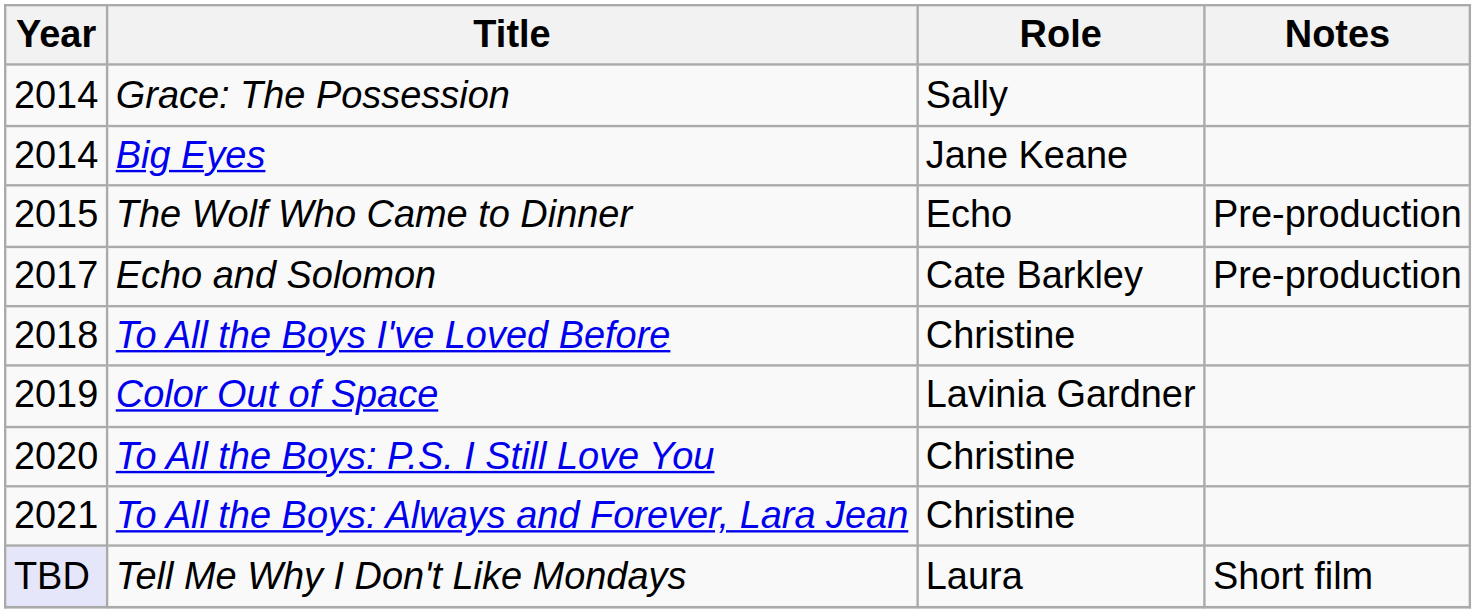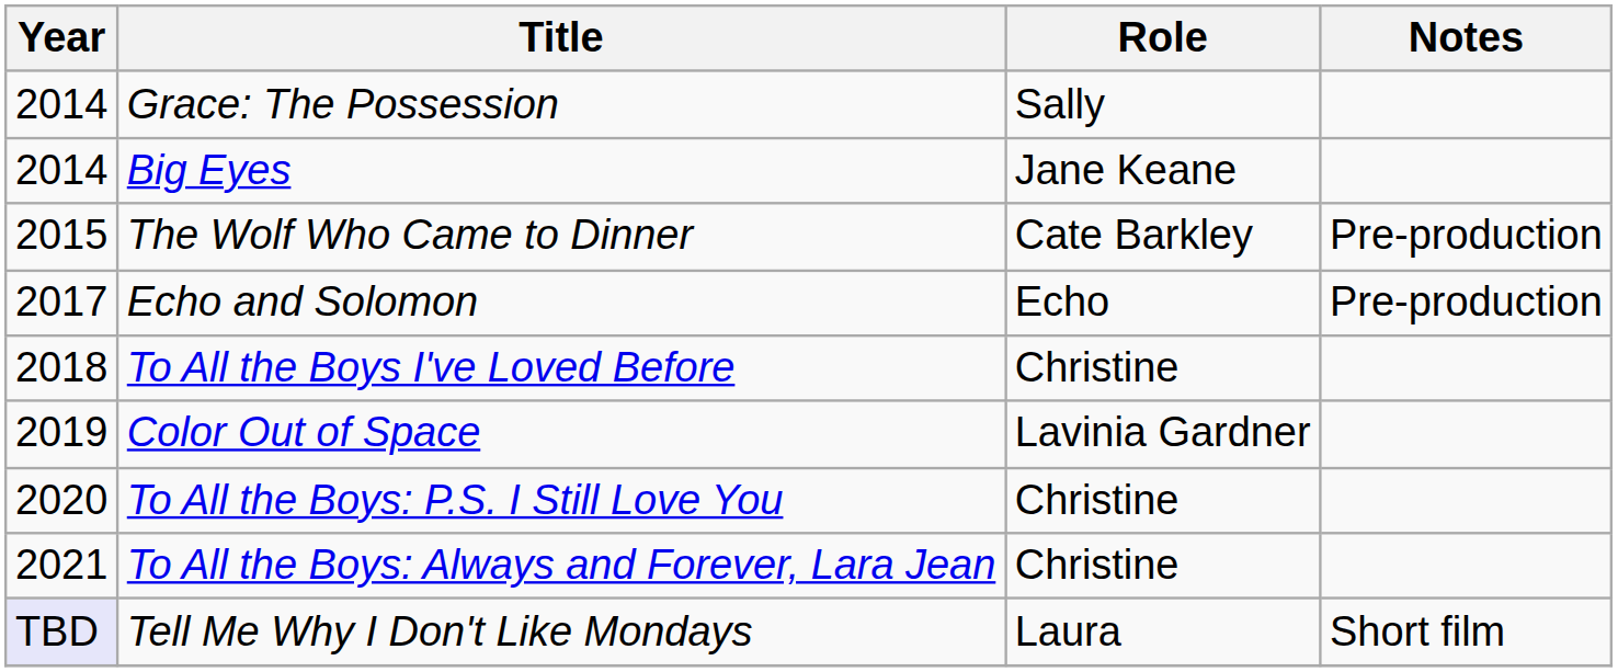The Wolf Who Came to Dinner | Role: Echo -> Cate Barkley
Echo and Solomon | Role: Cate Barkley -> Echo
